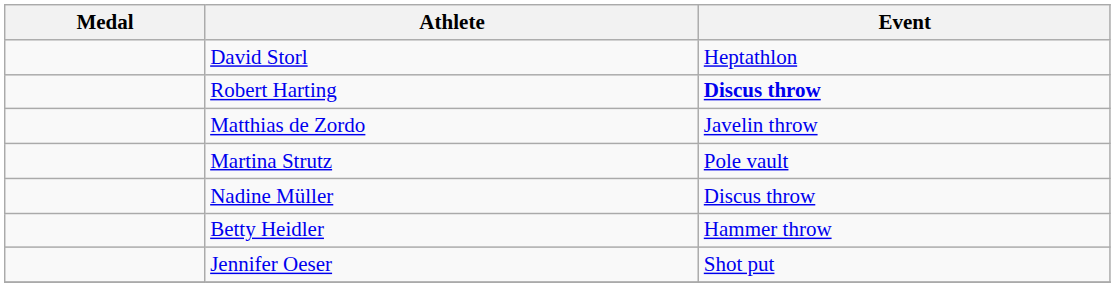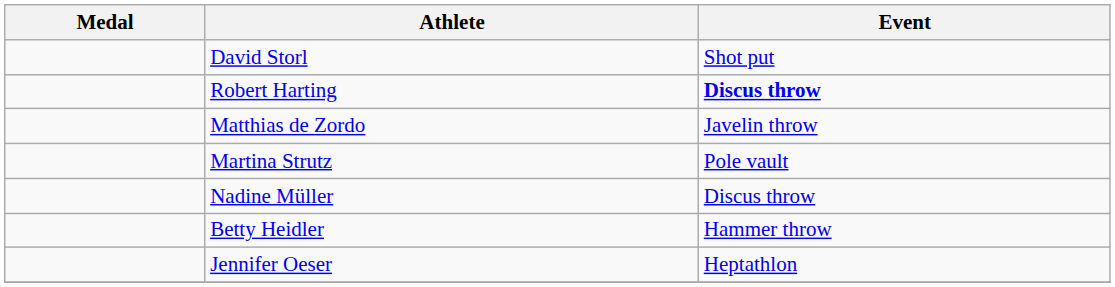David Storl | Event: Heptathlon -> Shot put
Jennifer Oeser | Event: Shot put -> Heptathlon
